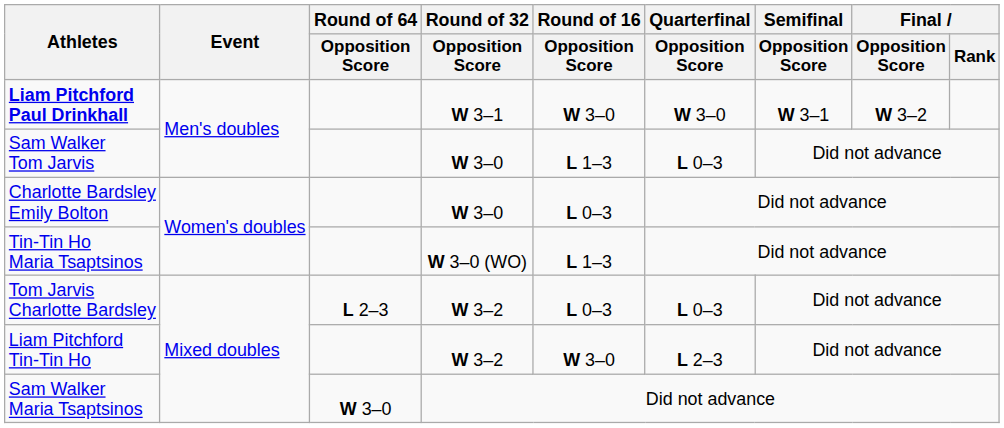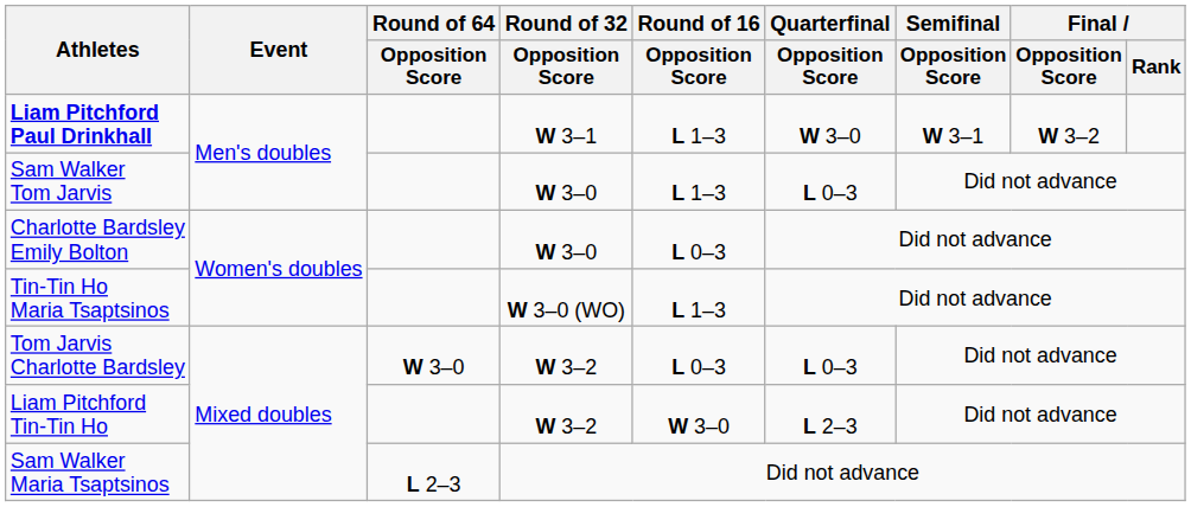Liam Pitchford Paul Drinkhall | Round of 16 / Opposition Score: W 3–0 -> L 1–3
Tom Jarvis Charlotte Bardsley | Round of 64 / Opposition Score: L 2–3 -> W 3–0
Sam Walker Maria Tsaptsinos | Round of 64 / Opposition Score: W 3–0 -> L 2–3
